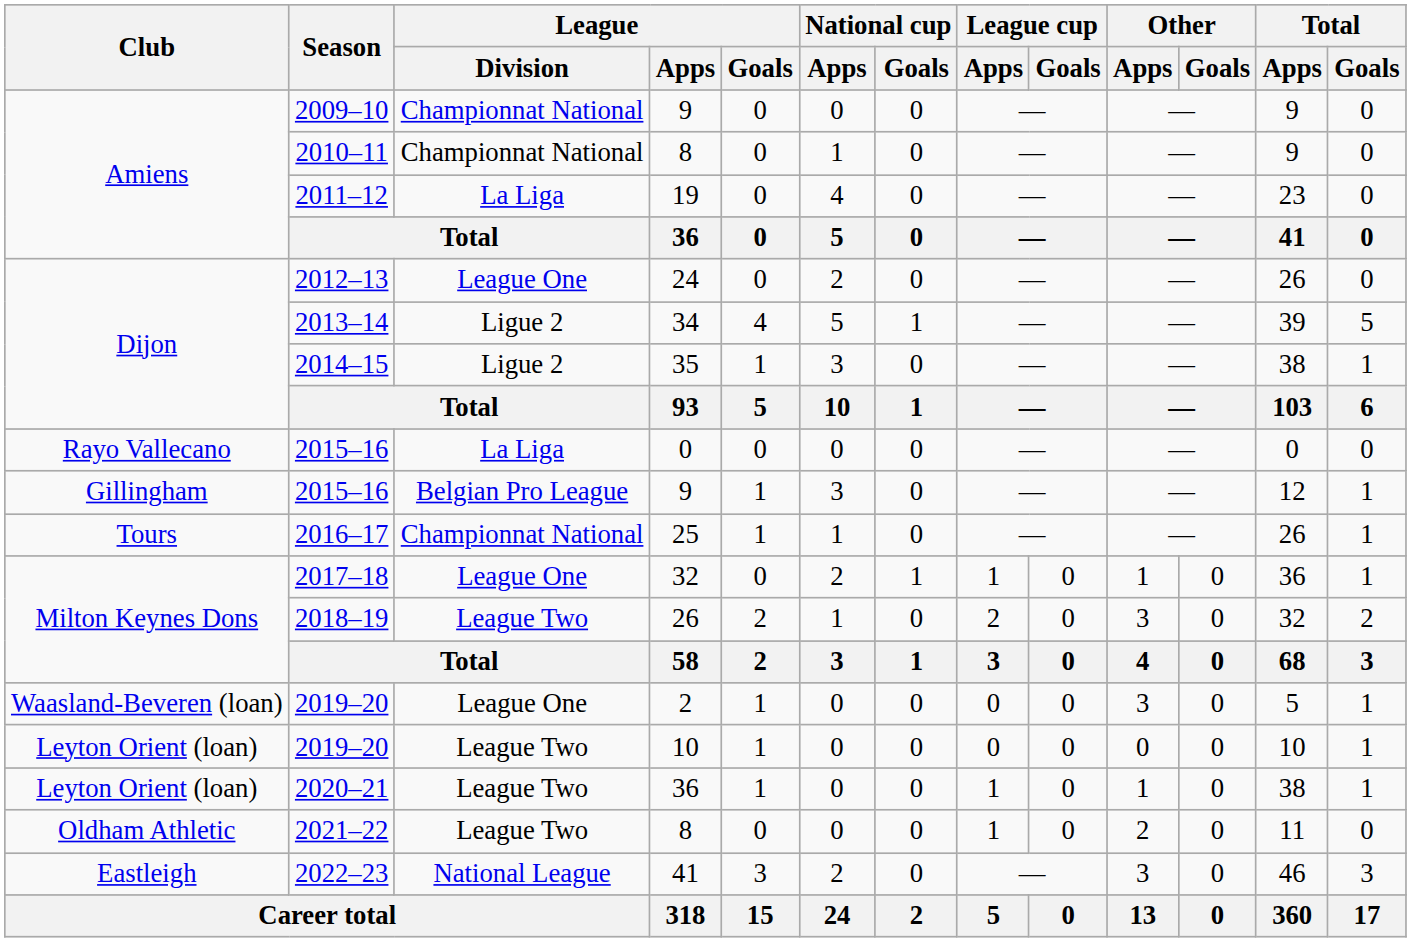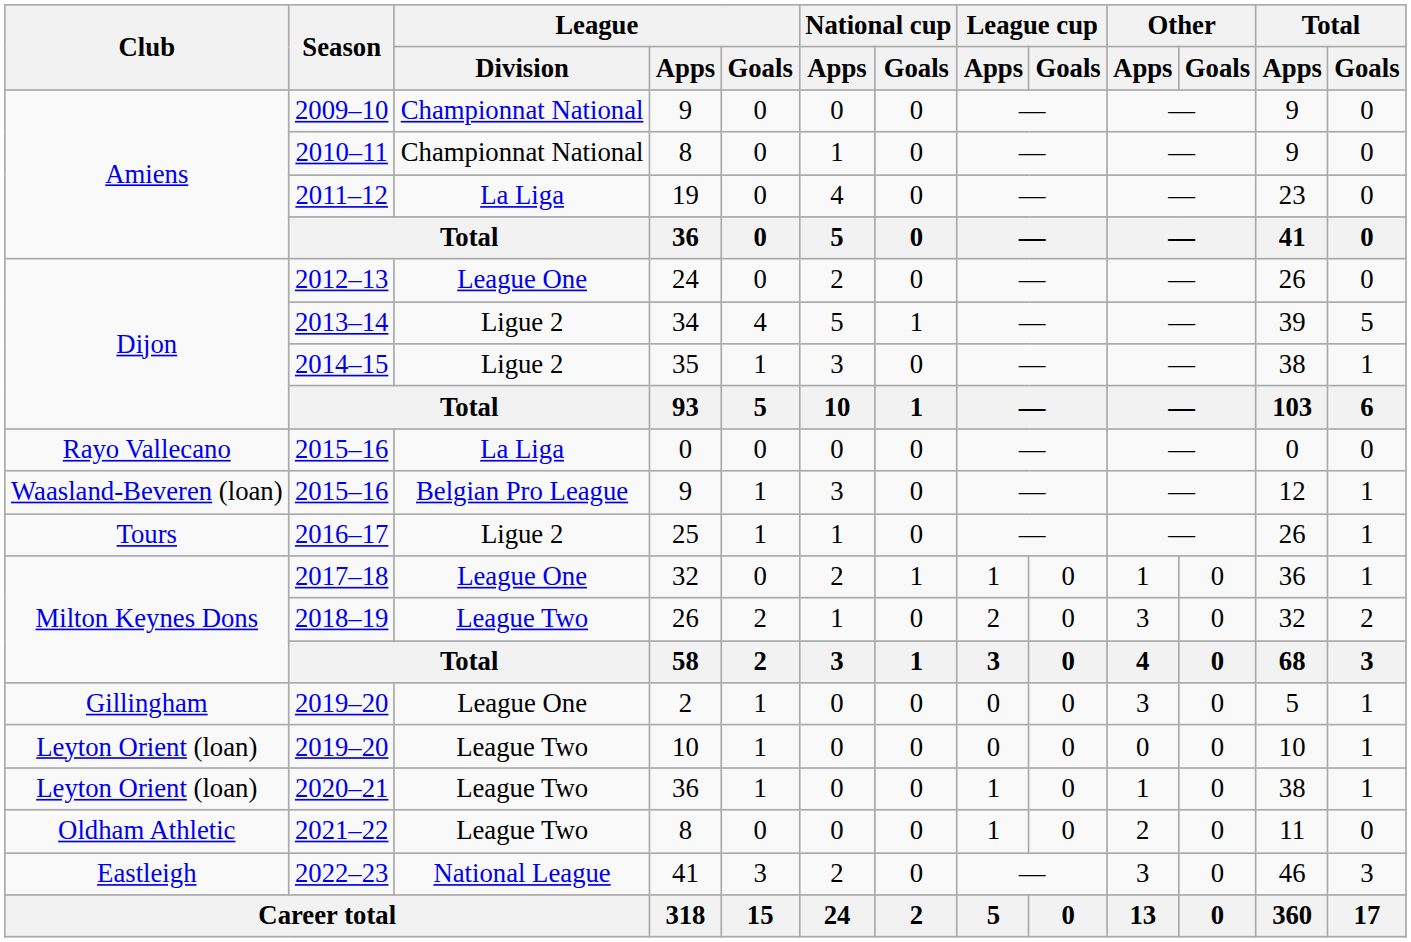2015–16 / 9 | Club: Gillingham -> Waasland-Beveren (loan)
2016–17 | League / Division: Championnat National -> Ligue 2
2019–20 / 2 | Club: Waasland-Beveren (loan) -> Gillingham
